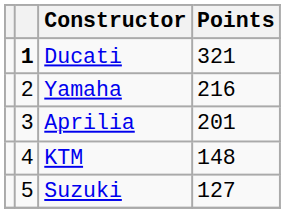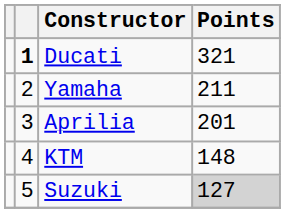Yamaha | Points: 216 -> 211
Suzuki | Points: no background -> lightgrey background
